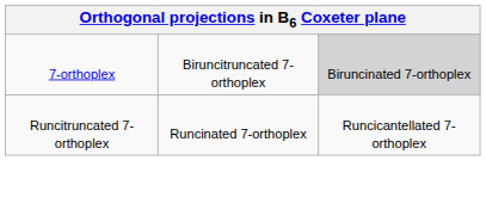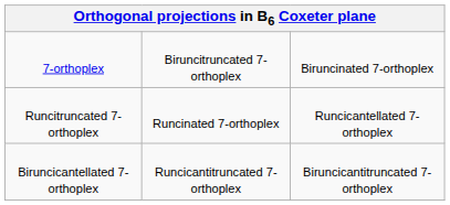7-orthoplex | column 3: lightgrey background -> no background
+ row: Biruncicantellated 7-orthoplex | Runcicantitruncated 7-orthoplex | Biruncicantitruncated 7-orthoplex
